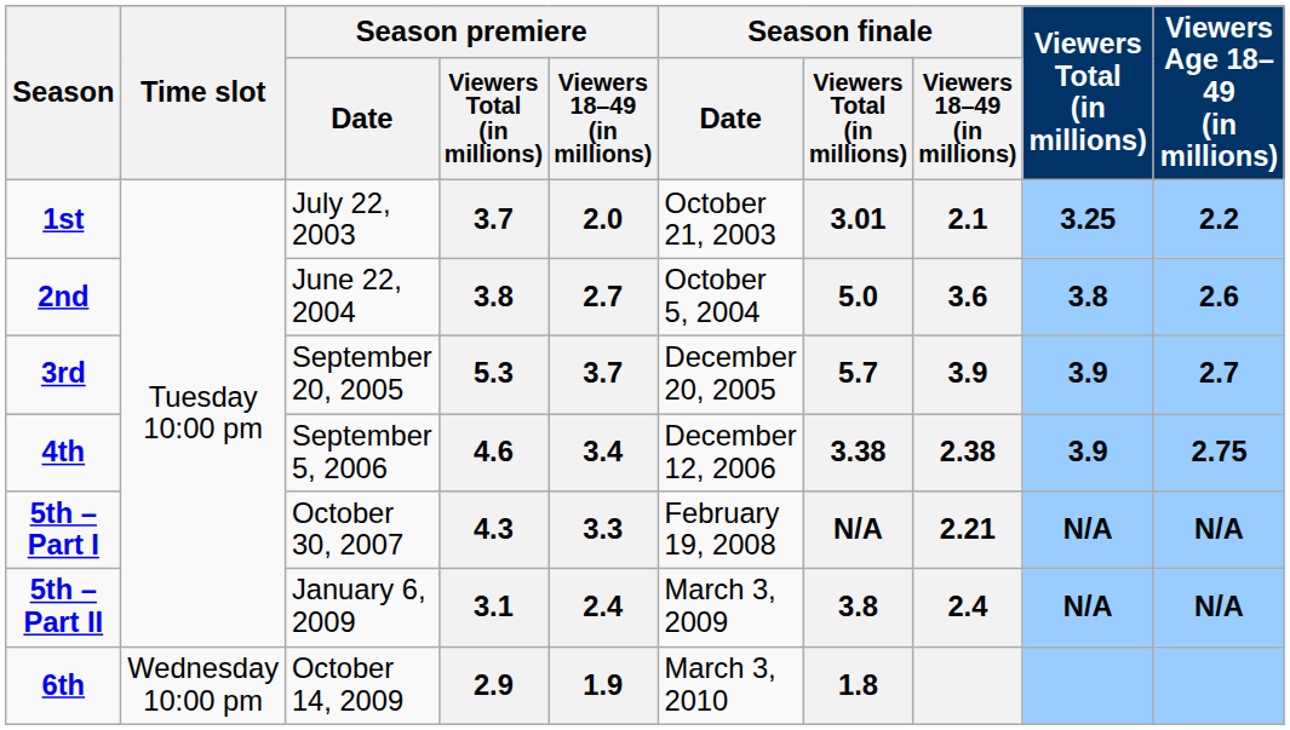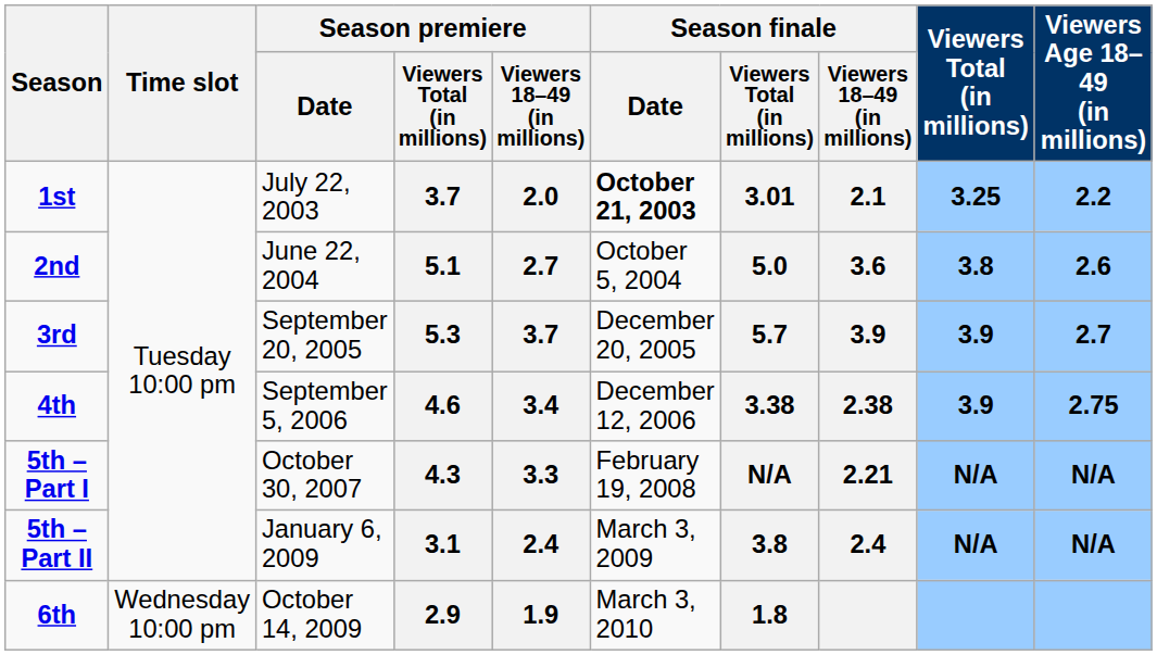1st | Season finale / Date: normal -> bold
2nd | Season premiere / Viewers Total (in millions): 3.8 -> 5.1
